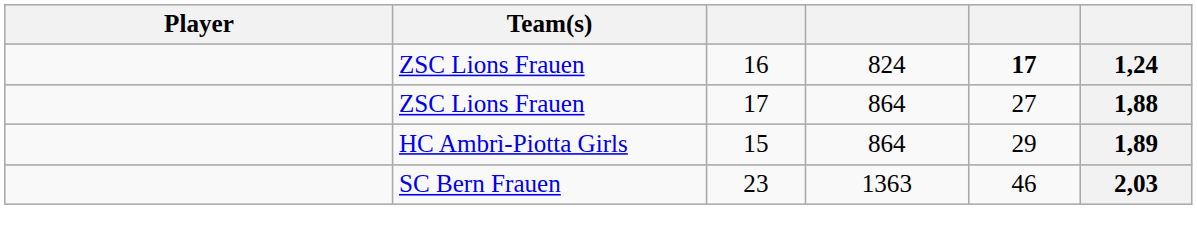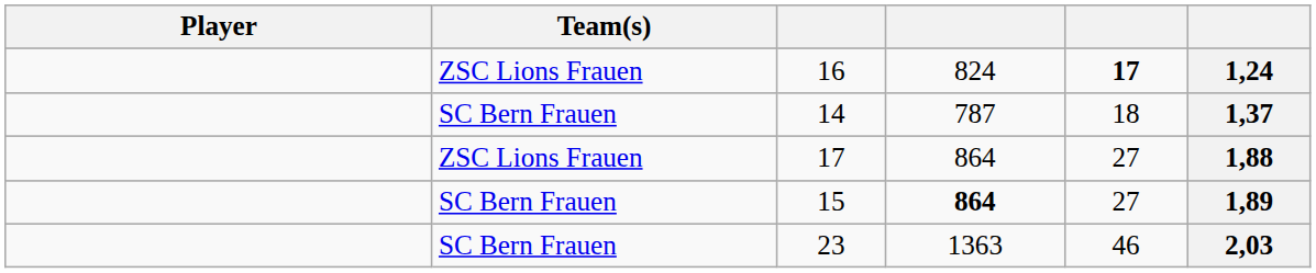+ row: SC Bern Frauen | 14 | 787 | 18 | 1,37
15 | Team(s): HC Ambrì-Piotta Girls -> SC Bern Frauen
15 | column 4: normal -> bold
15 | column 5: 29 -> 27
